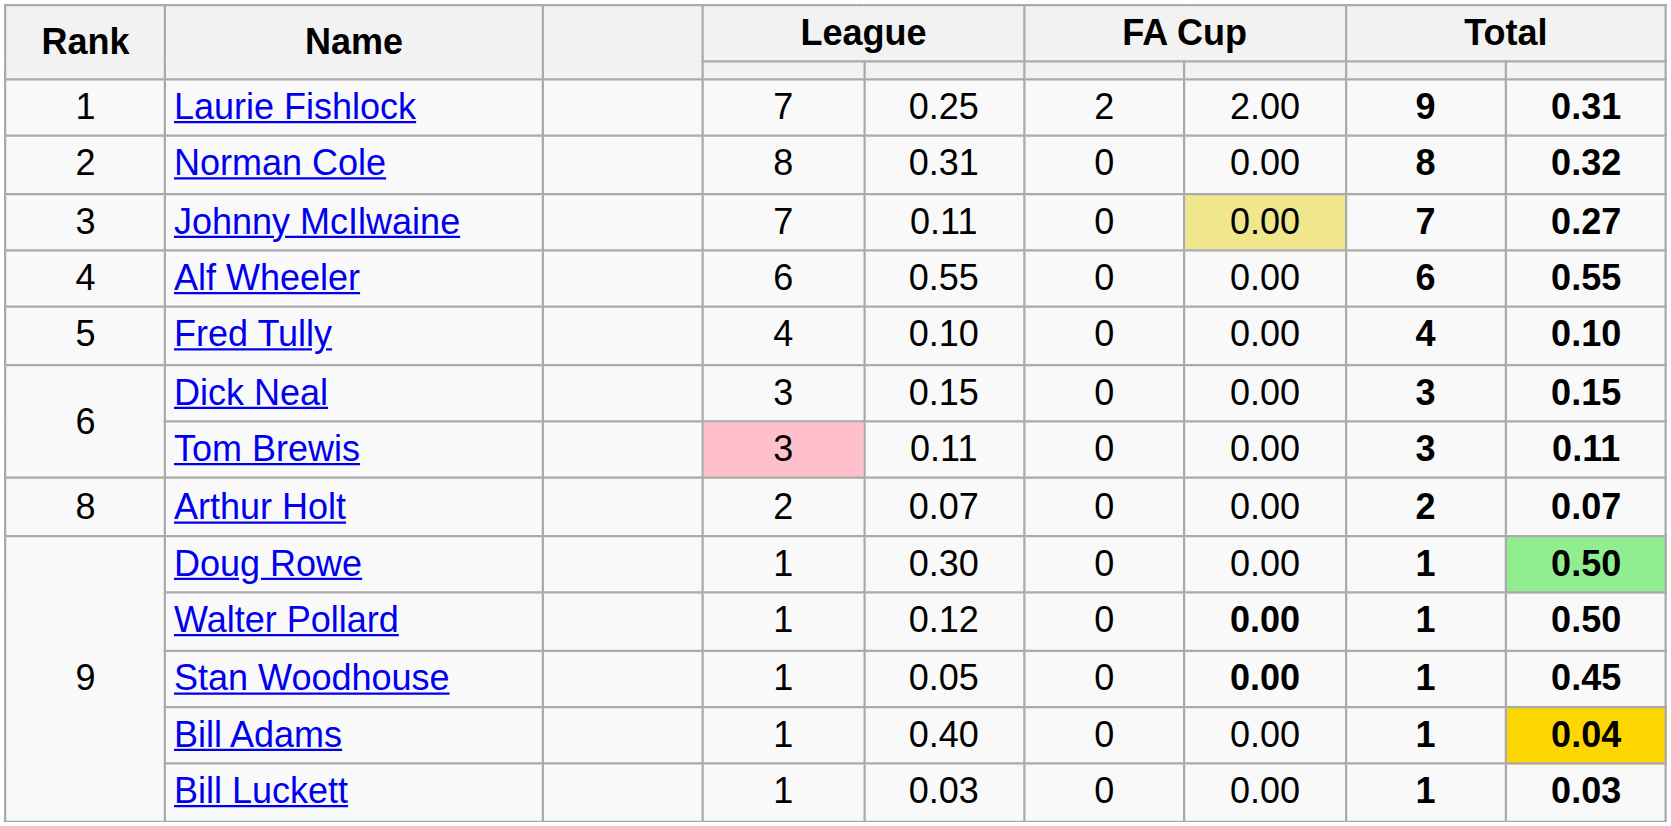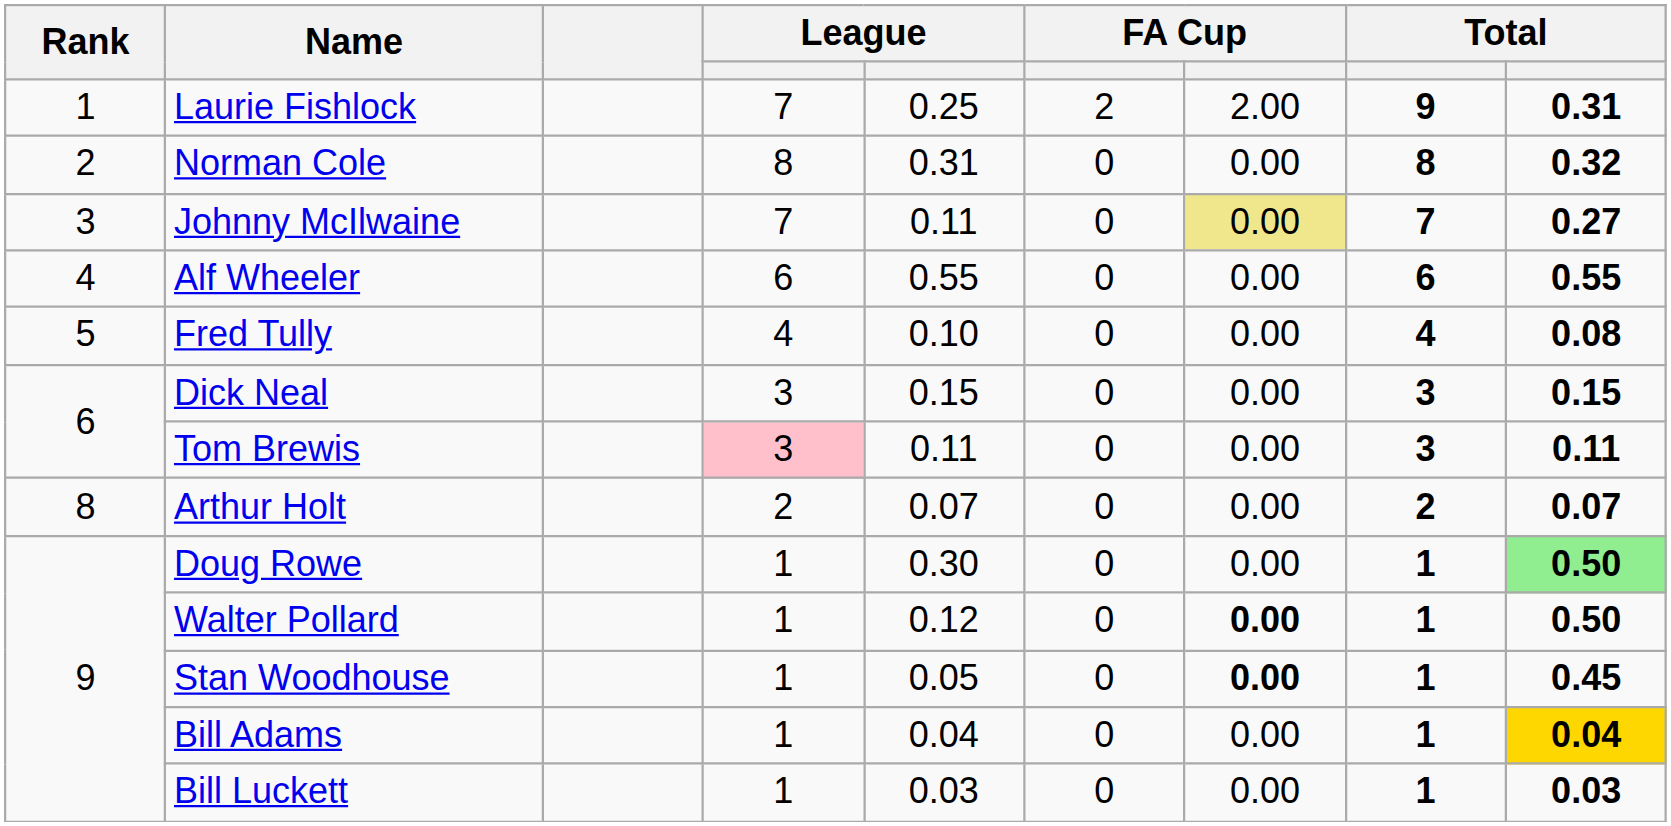Fred Tully | column 9: 0.10 -> 0.08
Bill Adams | column 5: 0.40 -> 0.04
